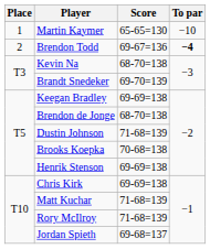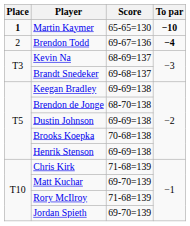Martin Kaymer | Place: normal -> bold
Martin Kaymer | To par: normal -> bold
Kevin Na | Score: 68-70=138 -> 68-69=137
Brandt Snedeker | Score: 69-70=139 -> 69-68=137
Dustin Johnson | Score: 71-68=139 -> 69-69=138
Chris Kirk | Score: 69-69=138 -> 71-68=139
Matt Kuchar | Score: 71-68=139 -> 69-70=139
Jordan Spieth | Score: 69-68=137 -> 69-70=139
